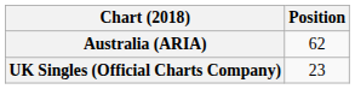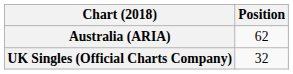UK Singles (Official Charts Company) | Position: 23 -> 32
